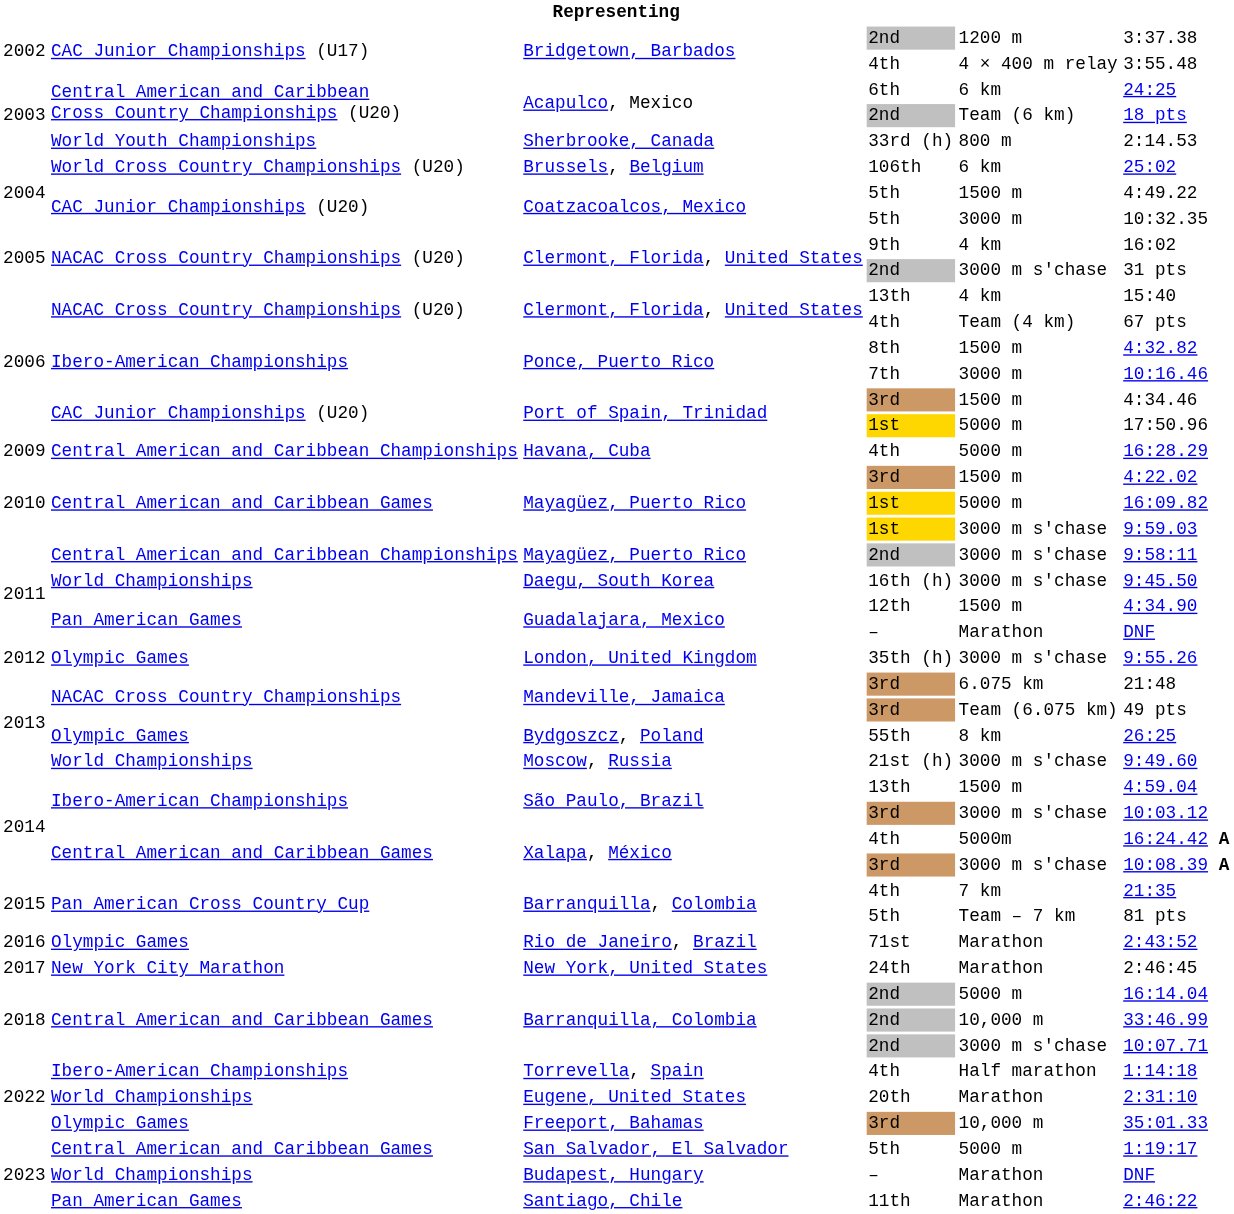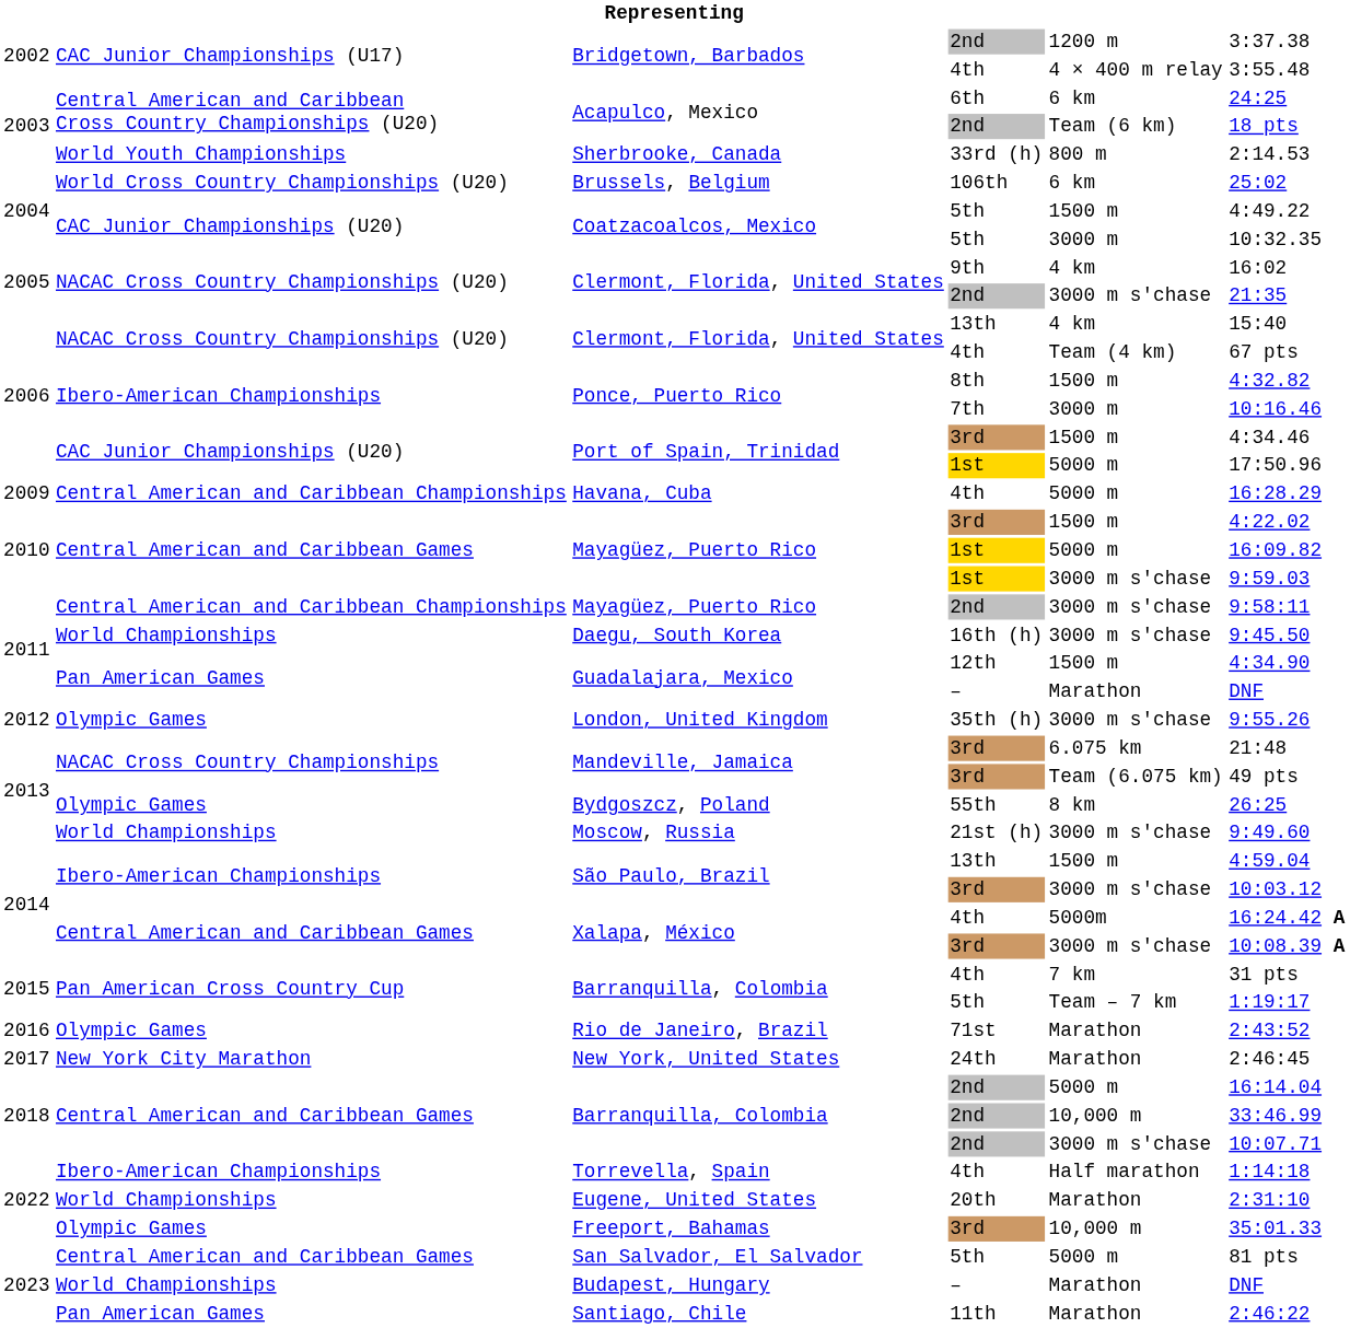Clermont, Florida, United States / 2nd | column 6: 31 pts -> 21:35
Barranquilla, Colombia / 4th | column 6: 21:35 -> 31 pts
Barranquilla, Colombia / 5th | column 6: 81 pts -> 1:19:17
San Salvador, El Salvador | column 6: 1:19:17 -> 81 pts
